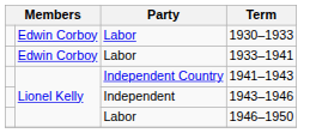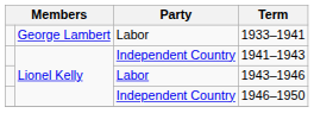- row: Edwin Corboy | Labor | 1930–1933
1933–1941 | column 2: Edwin Corboy -> George Lambert
1943–1946 | Party: Independent -> Labor
1946–1950 | Party: Labor -> Independent Country
